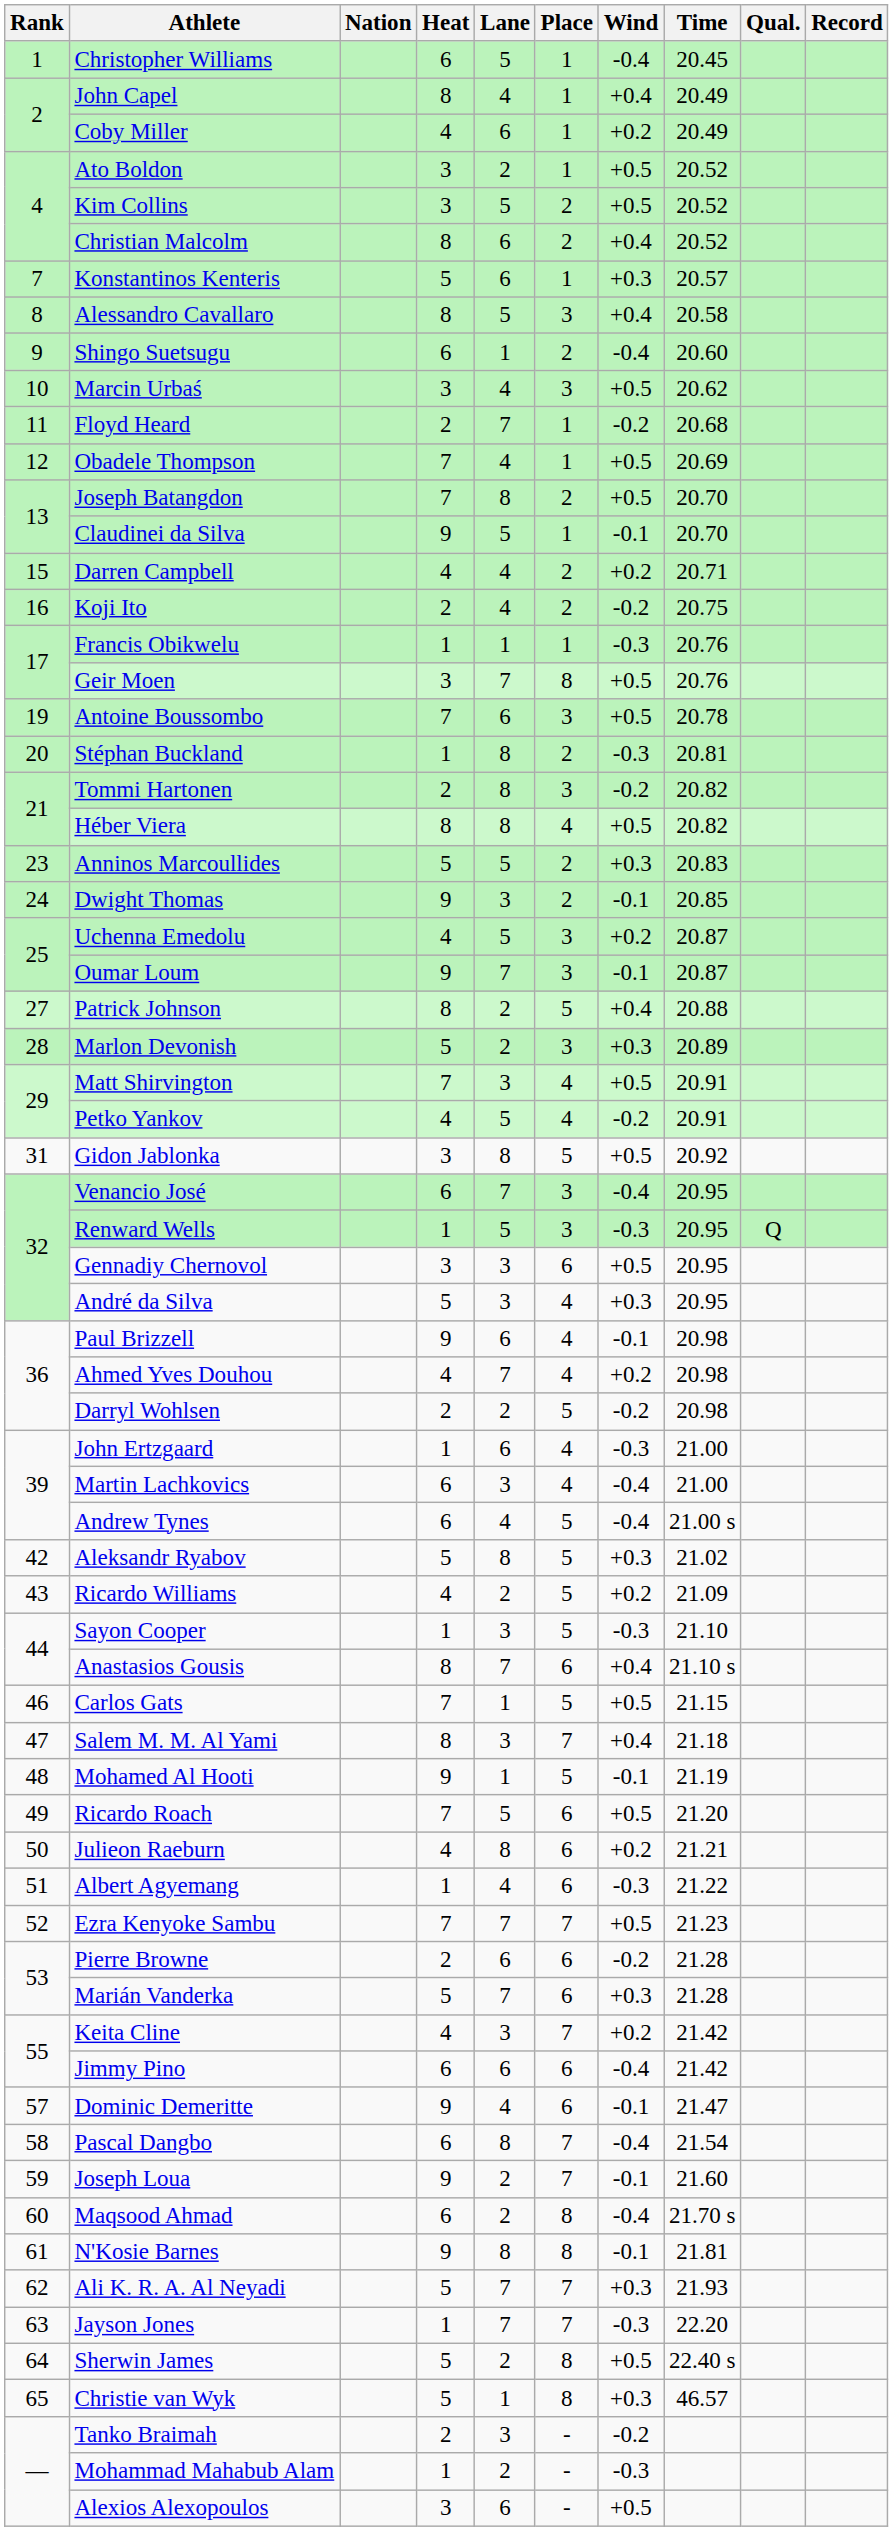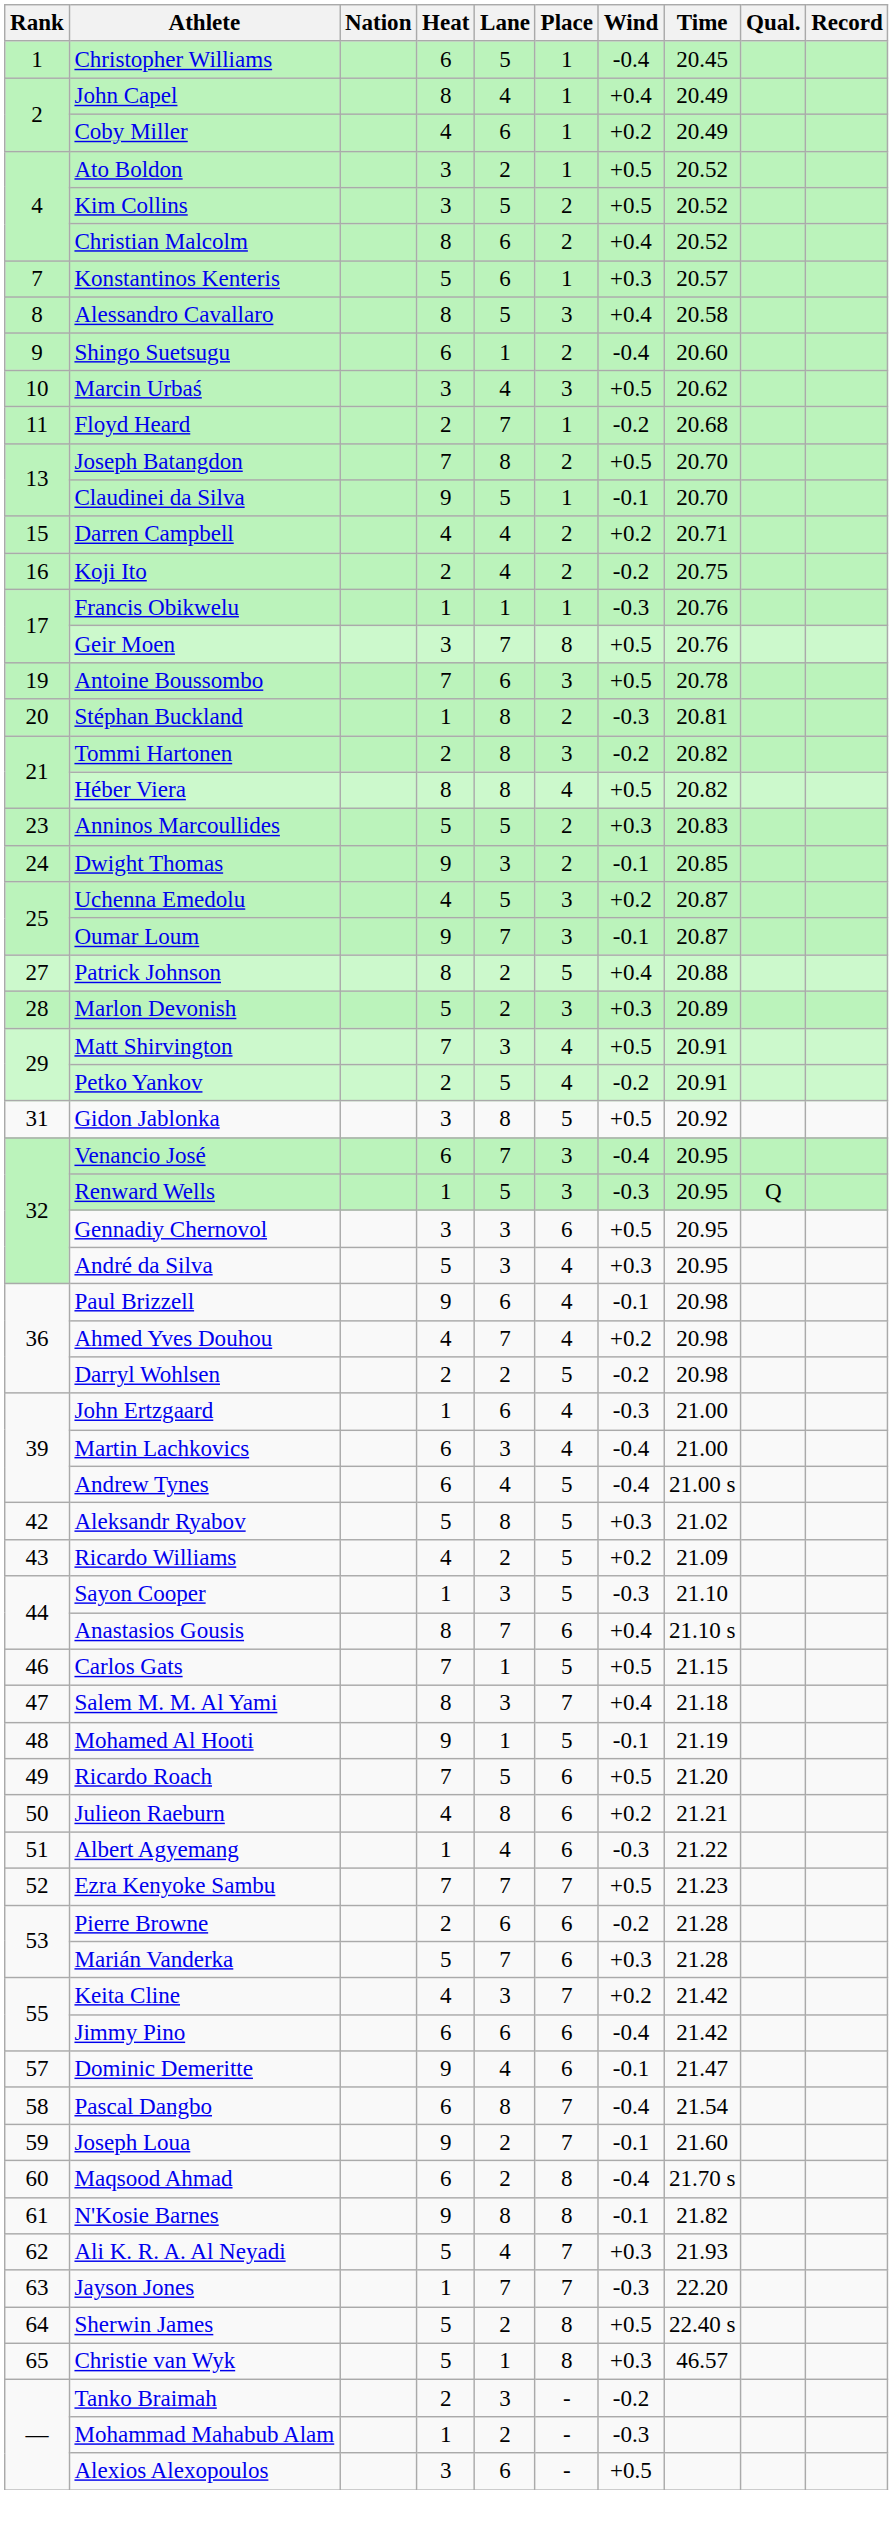- row: 12 | Obadele Thompson | 7 | 4 | 1 | +0.5 | 20.69
Petko Yankov | Heat: 4 -> 2
N'Kosie Barnes | Time: 21.81 -> 21.82
Ali K. R. A. Al Neyadi | Lane: 7 -> 4
